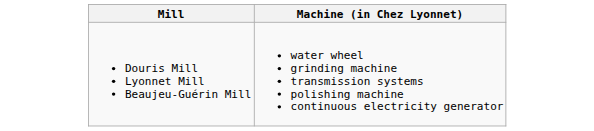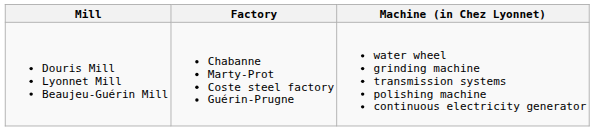+ column: Factory | Chabanne Marty-Prot Coste steel factory Guérin-Prugne
